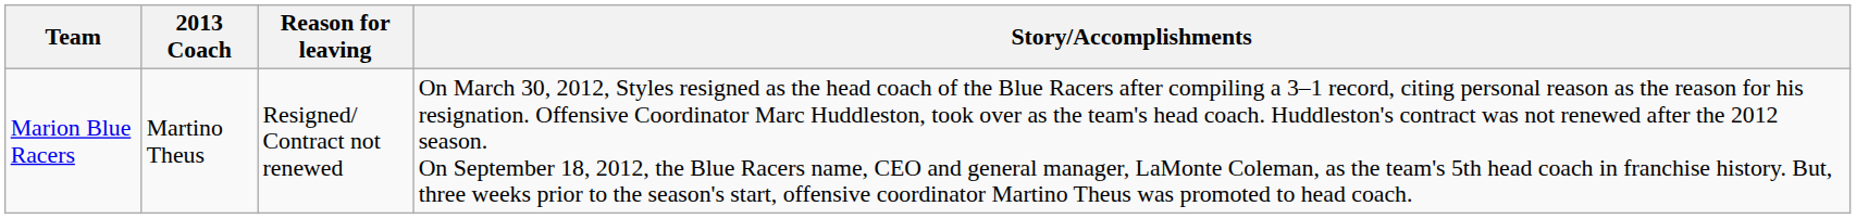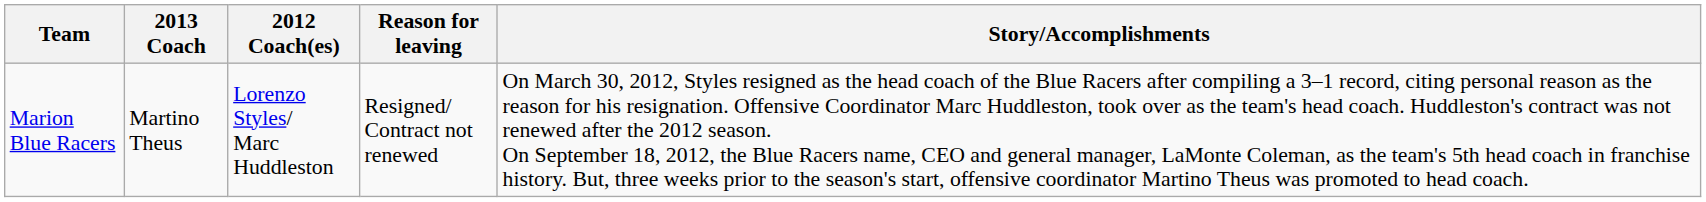+ column: 2012 Coach(es) | Lorenzo Styles/ Marc Huddleston
